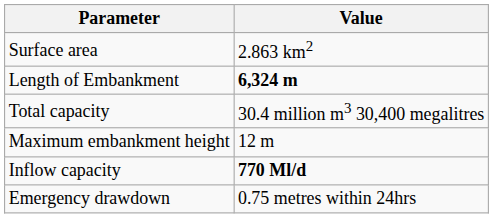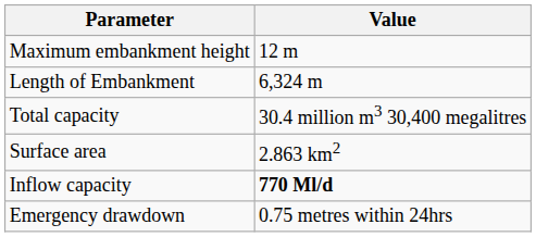rows swapped: Maximum embankment height <-> Surface area
Length of Embankment | Value: bold -> normal
